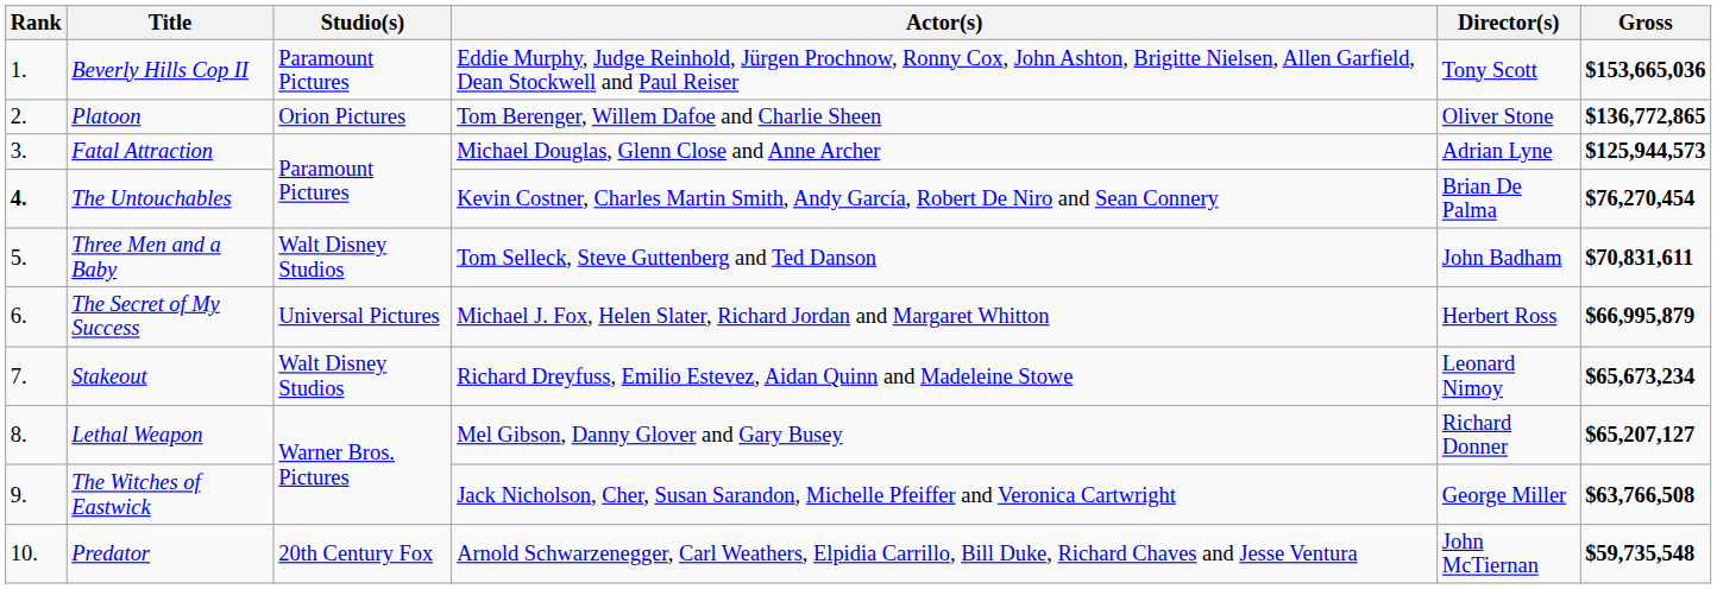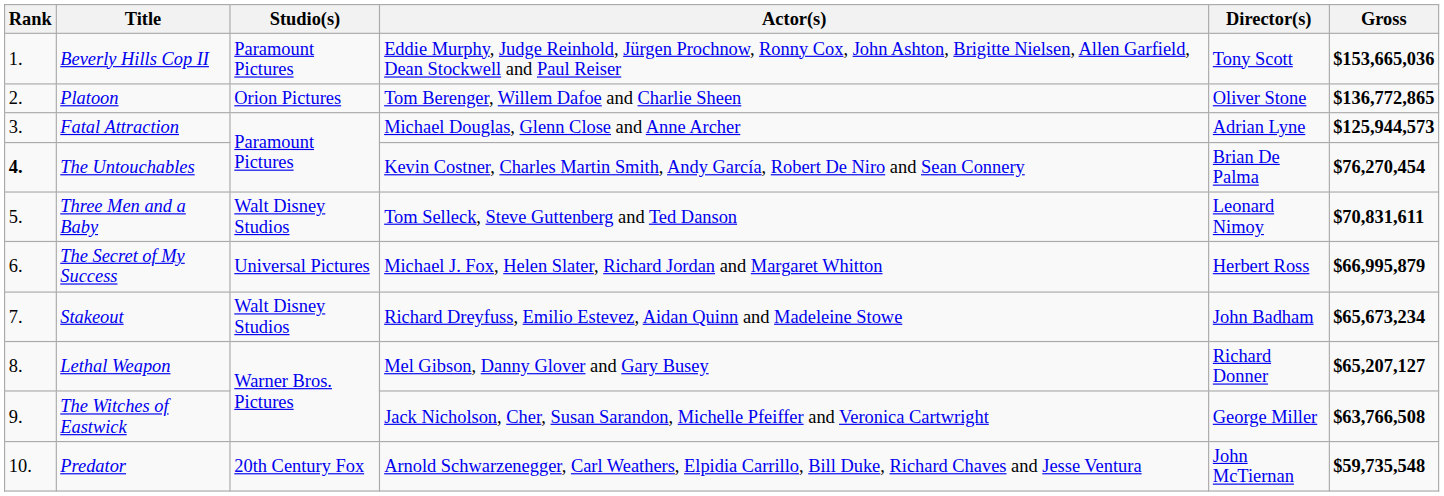Three Men and a Baby | Director(s): John Badham -> Leonard Nimoy
Stakeout | Director(s): Leonard Nimoy -> John Badham
